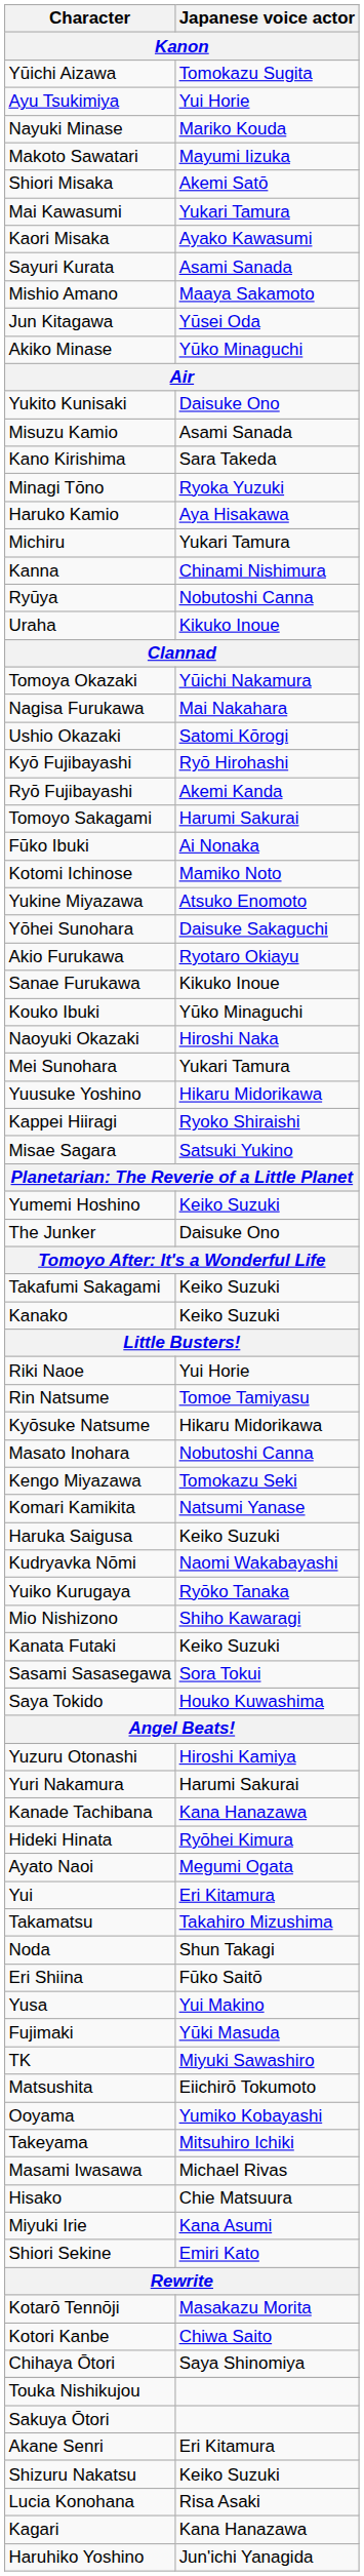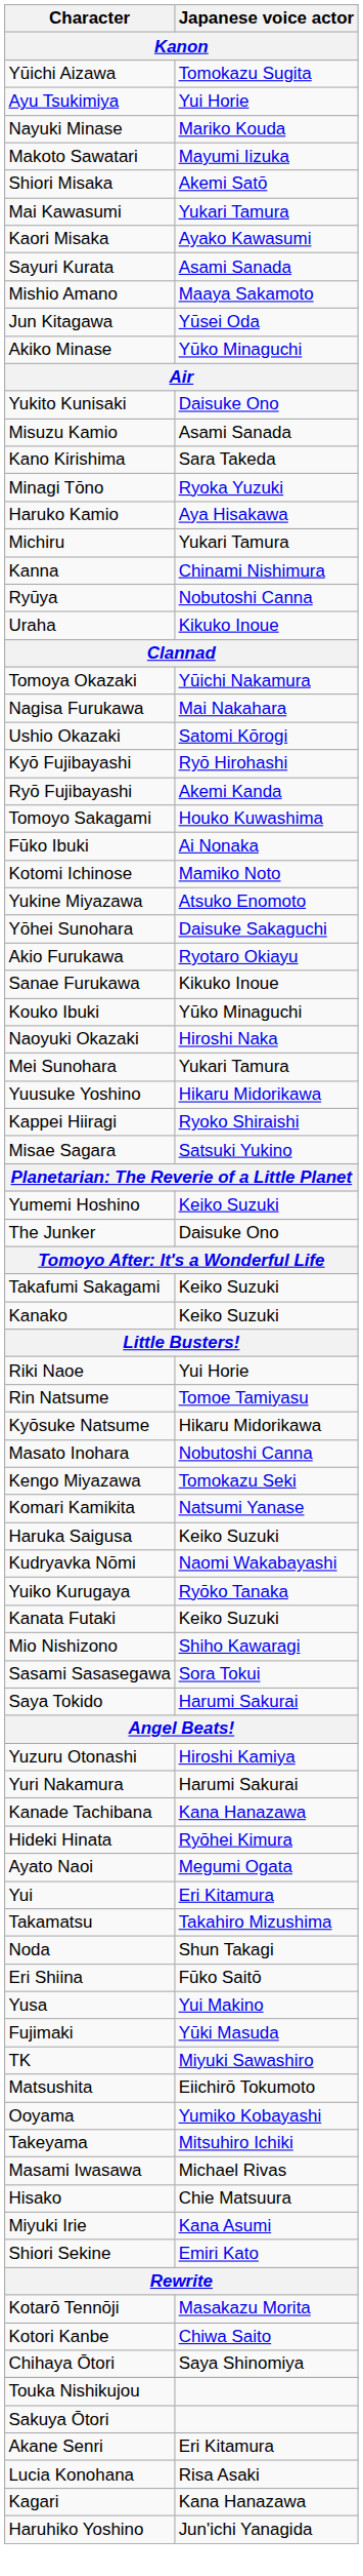Tomoyo Sakagami | Japanese voice actor: Harumi Sakurai -> Houko Kuwashima
rows swapped: Mio Nishizono <-> Kanata Futaki
Saya Tokido | Japanese voice actor: Houko Kuwashima -> Harumi Sakurai
- row: Shizuru Nakatsu | Keiko Suzuki
